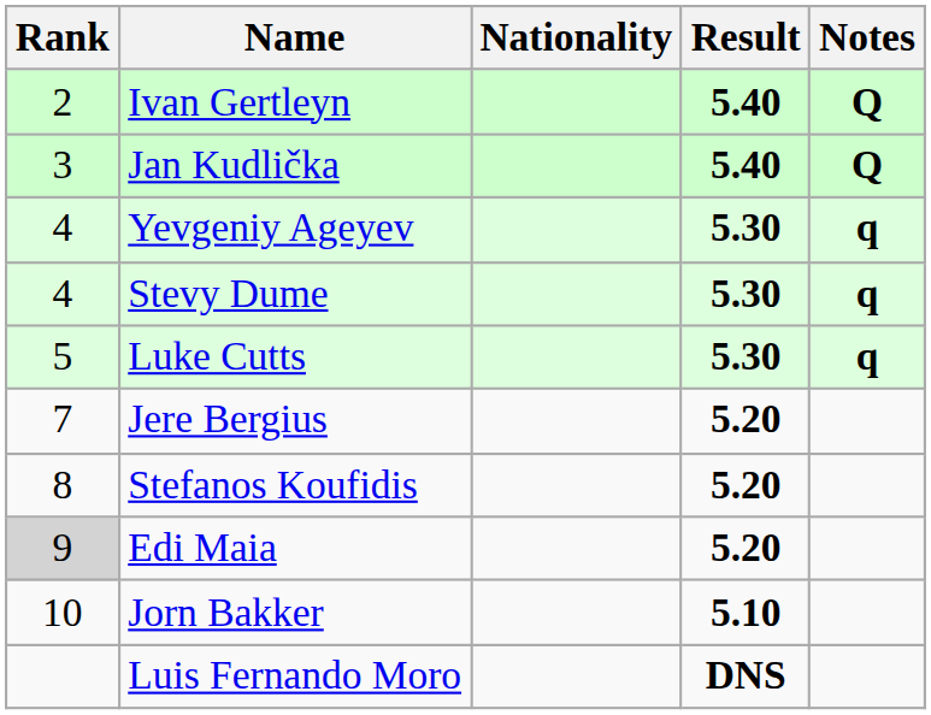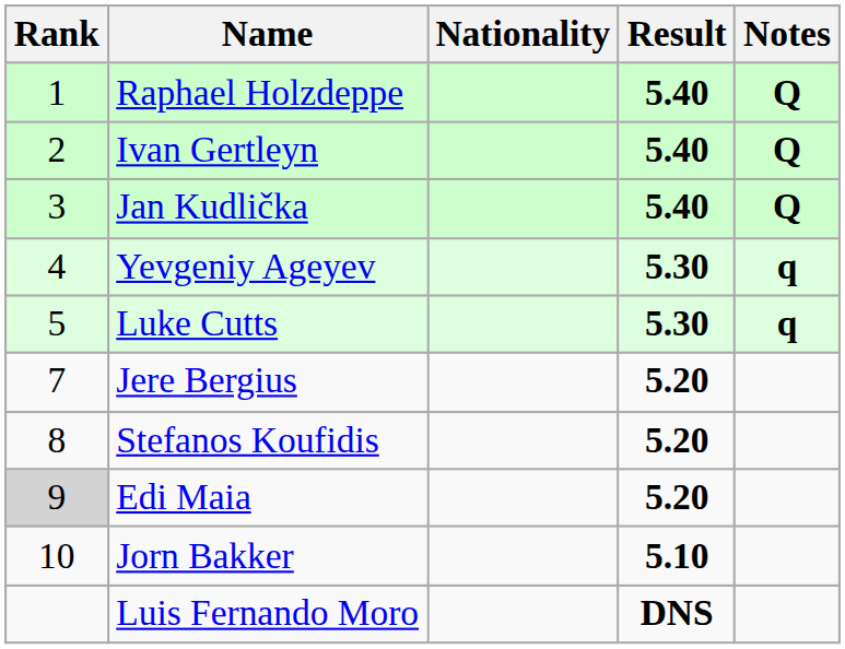+ row: 1 | Raphael Holzdeppe | 5.40 | Q
- row: 4 | Stevy Dume | 5.30 | q
